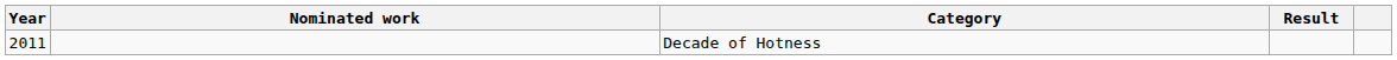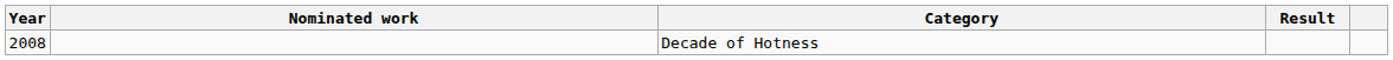Decade of Hotness | Year: 2011 -> 2008
